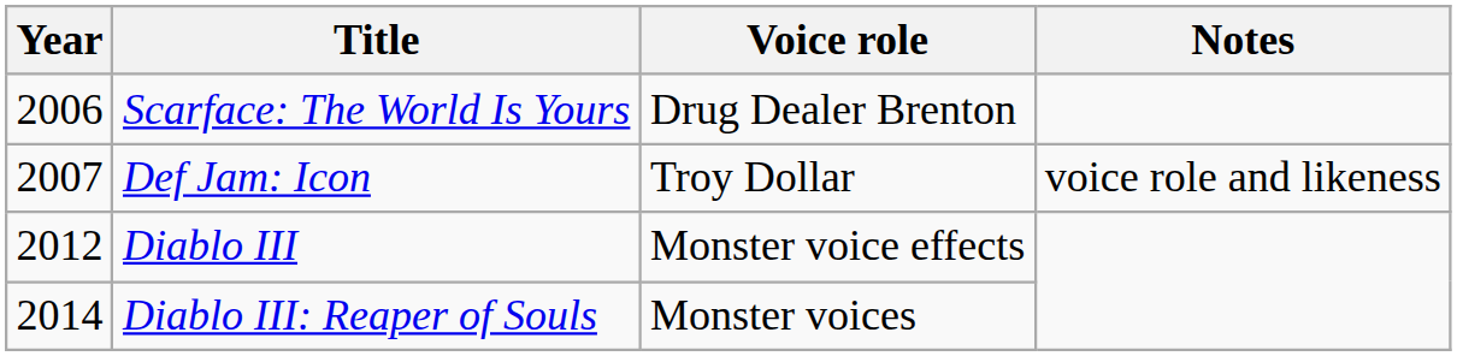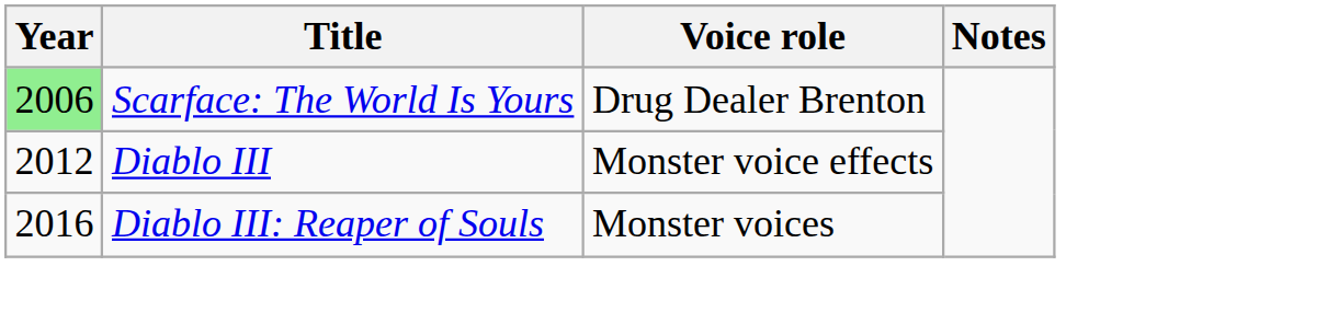Scarface: The World Is Yours | Year: no background -> lightgreen background
- row: 2007 | Def Jam: Icon | Troy Dollar | voice role and likeness
Diablo III: Reaper of Souls | Year: 2014 -> 2016
